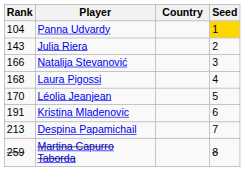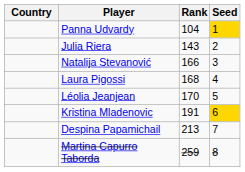columns swapped: Country <-> Rank
Kristina Mladenovic | Seed: no background -> gold background
